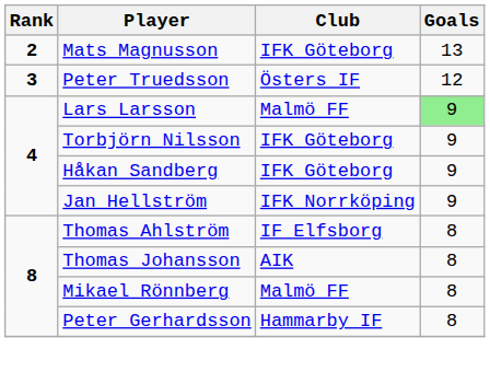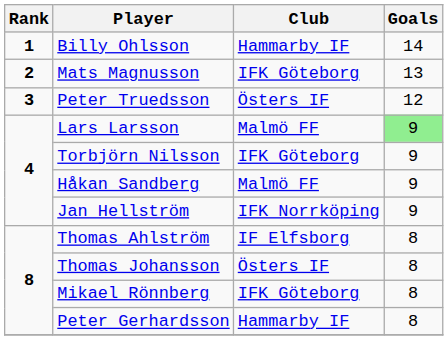+ row: 1 | Billy Ohlsson | Hammarby IF | 14
Håkan Sandberg | Club: IFK Göteborg -> Malmö FF
Thomas Johansson | Club: AIK -> Östers IF
Mikael Rönnberg | Club: Malmö FF -> IFK Göteborg
